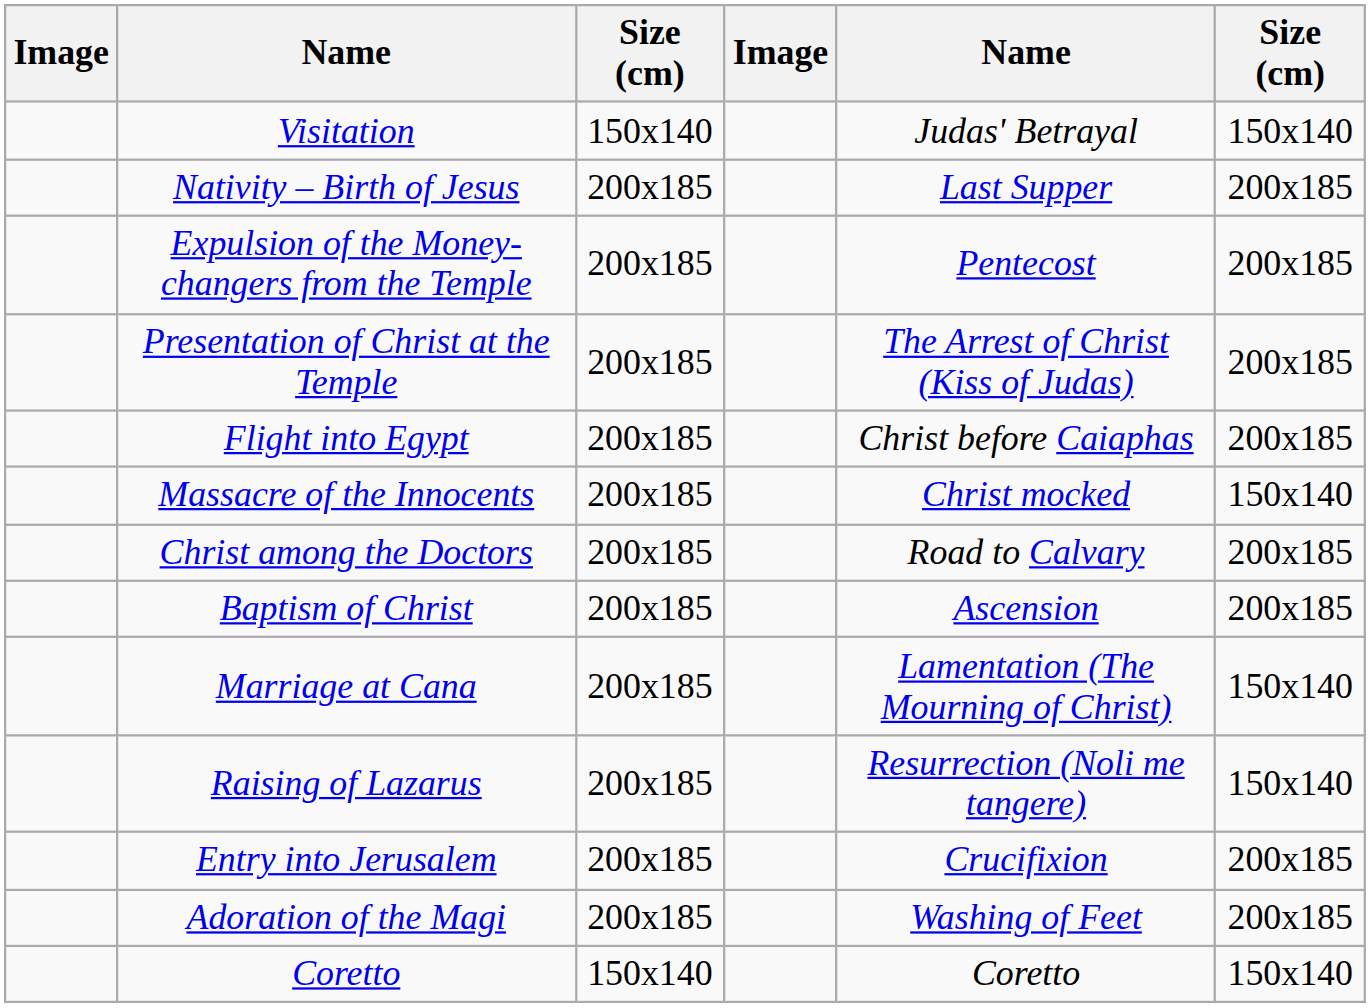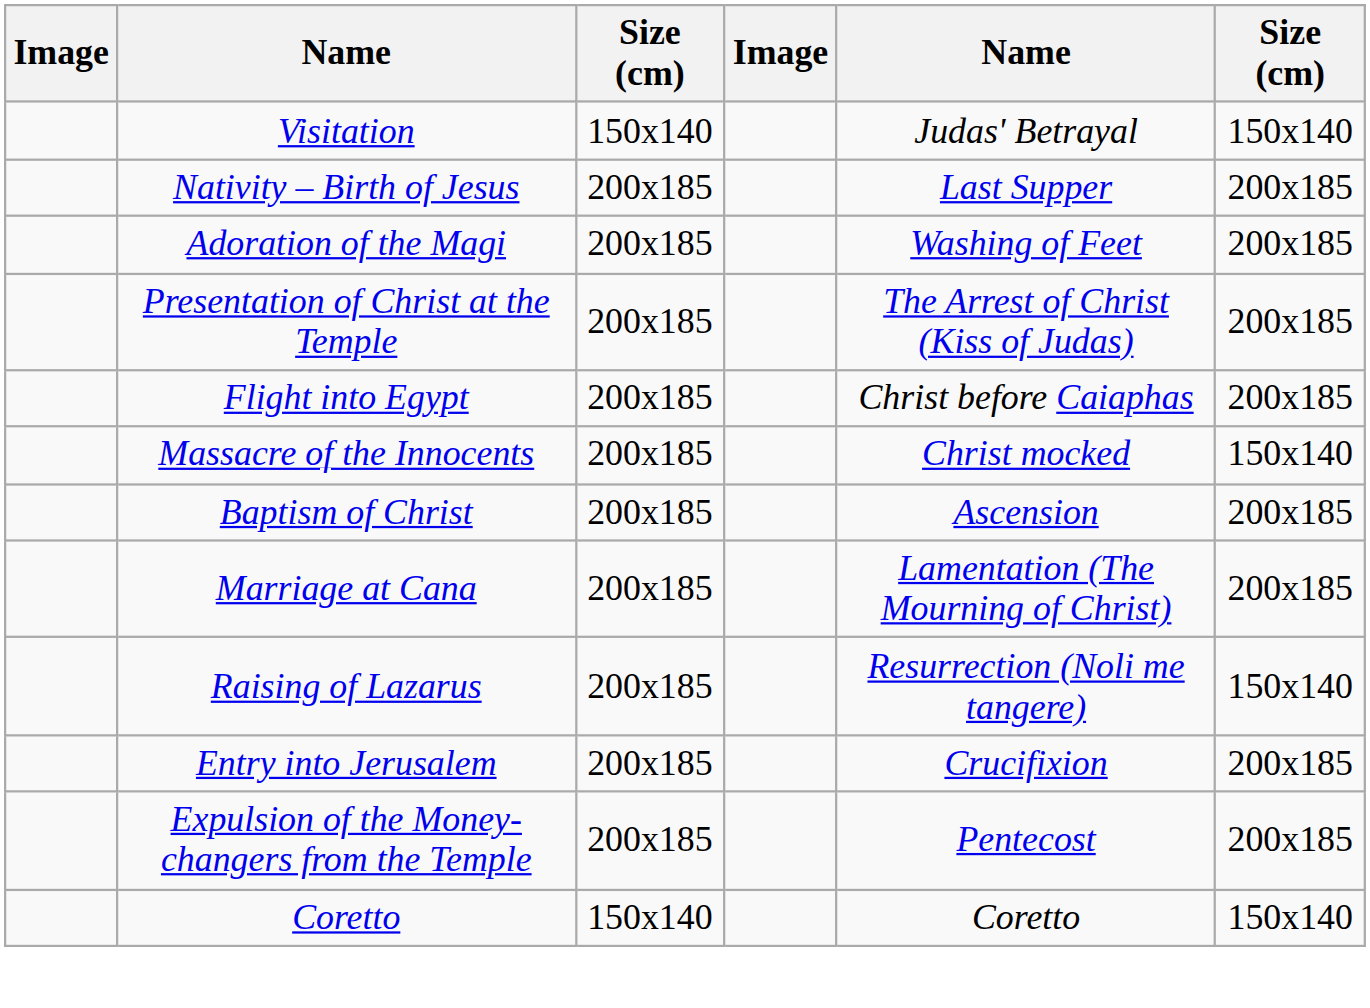rows swapped: Adoration of the Magi <-> Expulsion of the Money-changers from the Temple
- row: Christ among the Doctors | 200x185 | Road to Calvary | 200x185
Marriage at Cana | column 6: 150x140 -> 200x185
